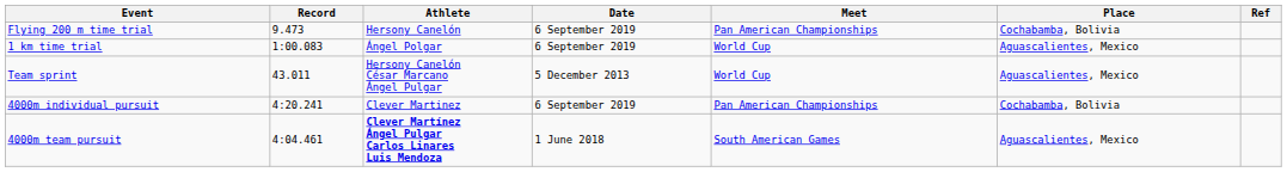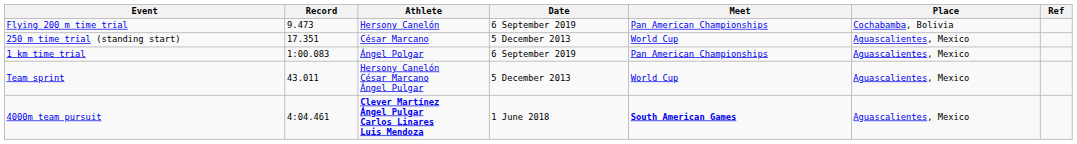+ row: 250 m time trial (standing start) | 17.351 | César Marcano | 5 December 2013 | World Cup | Aguascalientes, Mexico
1 km time trial | Meet: World Cup -> Pan American Championships
- row: 4000m individual pursuit | 4:20.241 | Clever Martinez | 6 September 2019 | Pan American Championships | Cochabamba, Bolivia
4000m team pursuit | Meet: normal -> bold
